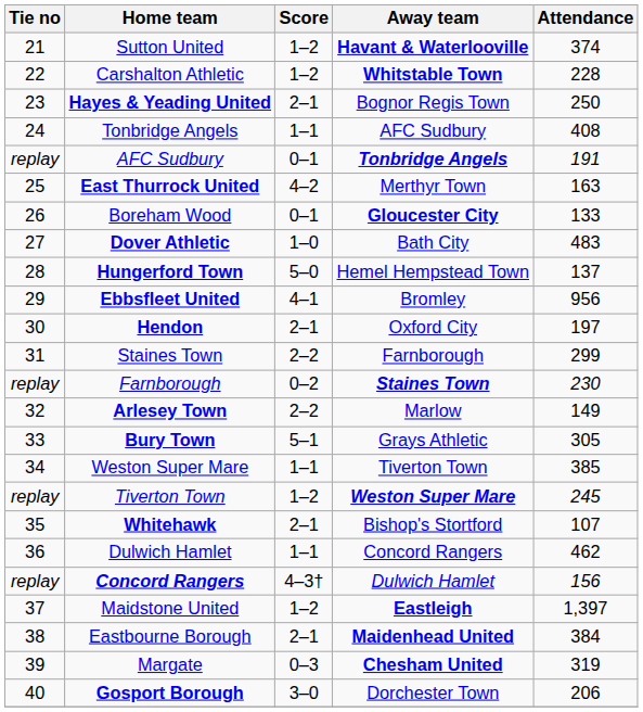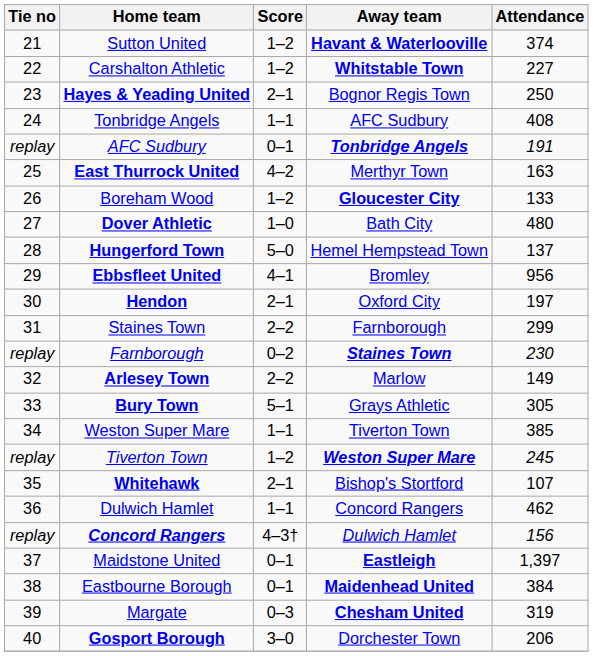Carshalton Athletic | Attendance: 228 -> 227
Boreham Wood | Score: 0–1 -> 1–2
Dover Athletic | Attendance: 483 -> 480
Maidstone United | Score: 1–2 -> 0–1
Eastbourne Borough | Score: 2–1 -> 0–1
